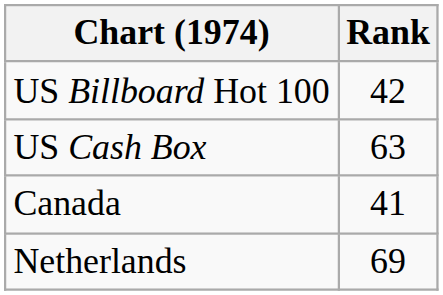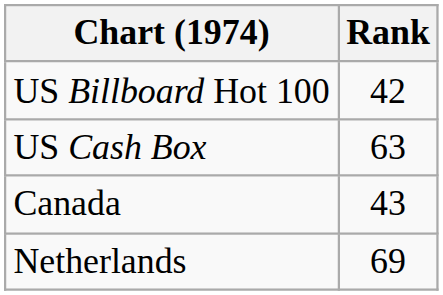Canada | Rank: 41 -> 43
